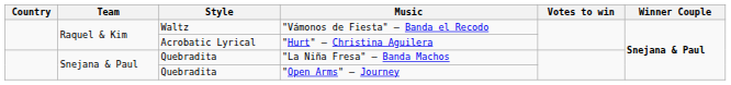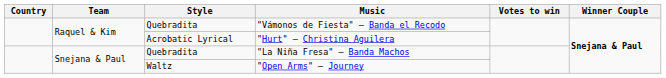"Vámonos de Fiesta" – Banda el Recodo | Style: Waltz -> Quebradita
"Open Arms" – Journey | Style: Quebradita -> Waltz
